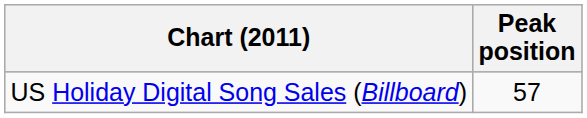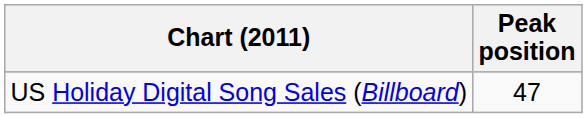US Holiday Digital Song Sales (Billboard) | Peak position: 57 -> 47
